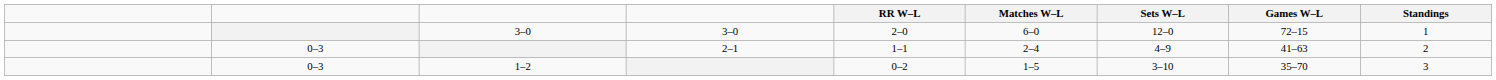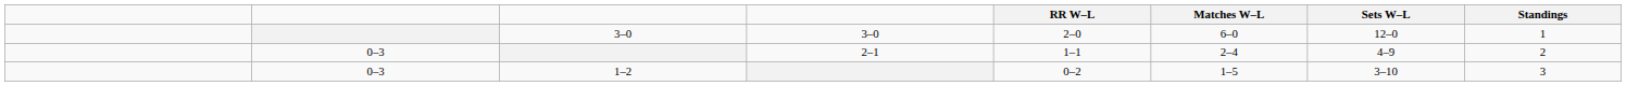- column: Games W–L | 72–15 | 41–63 | 35–70
